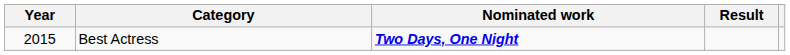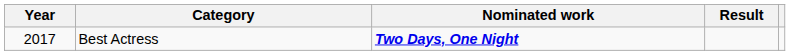Best Actress | Year: 2015 -> 2017
